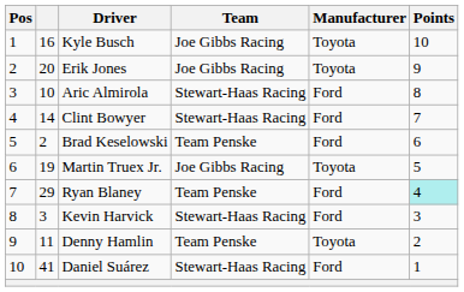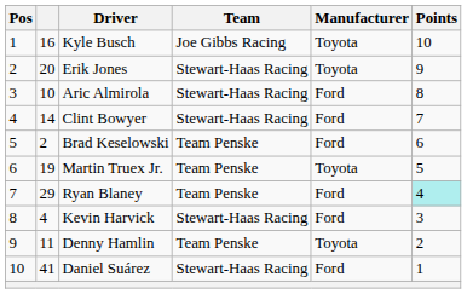Erik Jones | Team: Joe Gibbs Racing -> Stewart-Haas Racing
Martin Truex Jr. | Team: Joe Gibbs Racing -> Team Penske
Kevin Harvick | column 2: 3 -> 4
